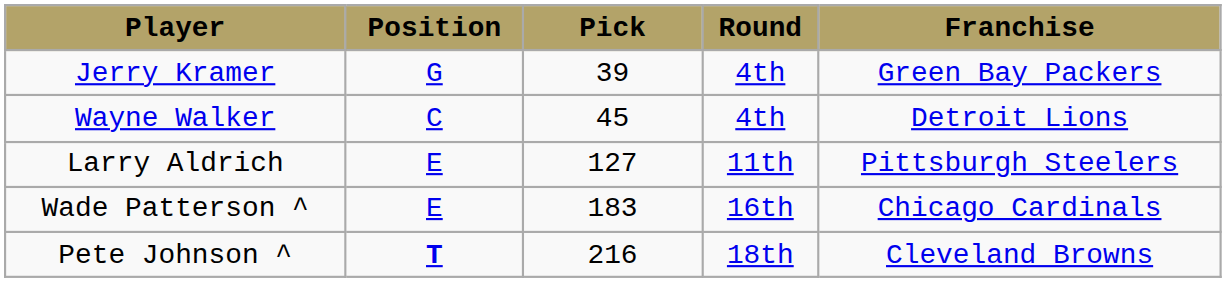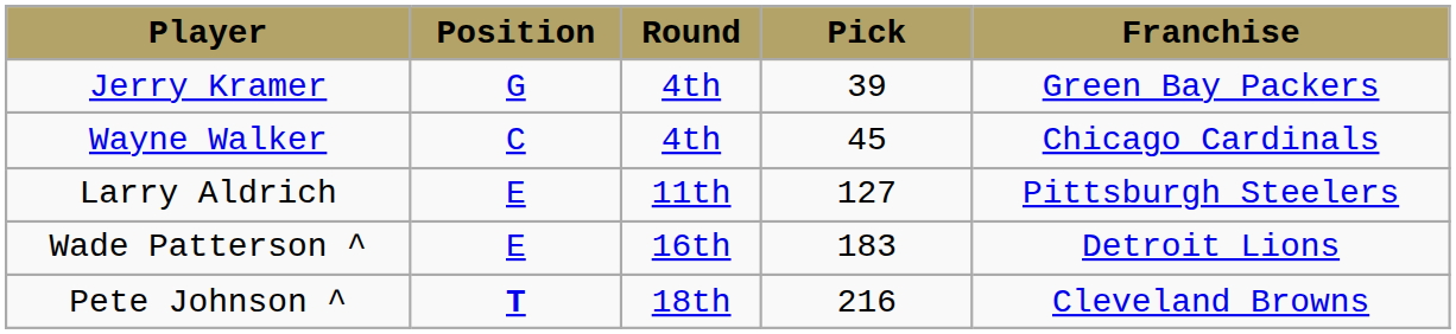columns swapped: Round <-> Pick
Wayne Walker | Franchise: Detroit Lions -> Chicago Cardinals
Wade Patterson ^ | Franchise: Chicago Cardinals -> Detroit Lions
